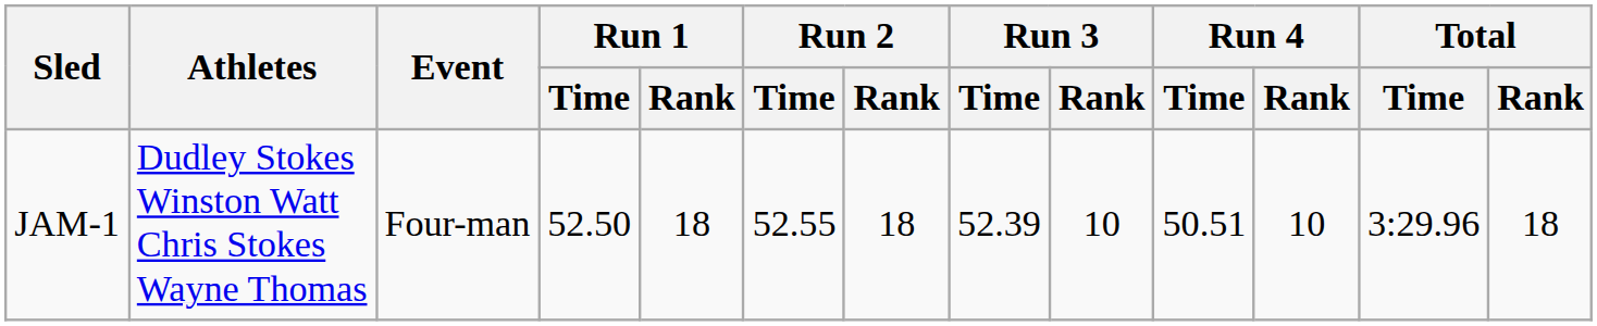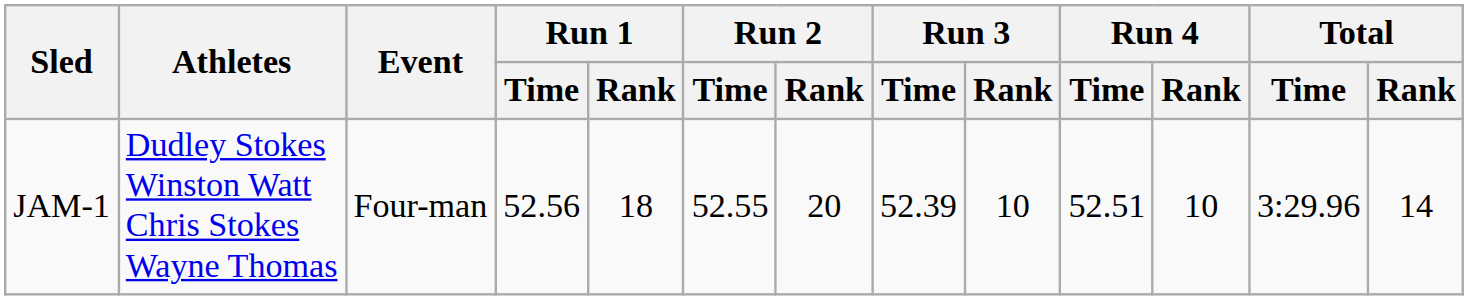JAM-1 | Run 1 / Time: 52.50 -> 52.56
JAM-1 | Run 2 / Rank: 18 -> 20
JAM-1 | Run 4 / Time: 50.51 -> 52.51
JAM-1 | Total / Rank: 18 -> 14
